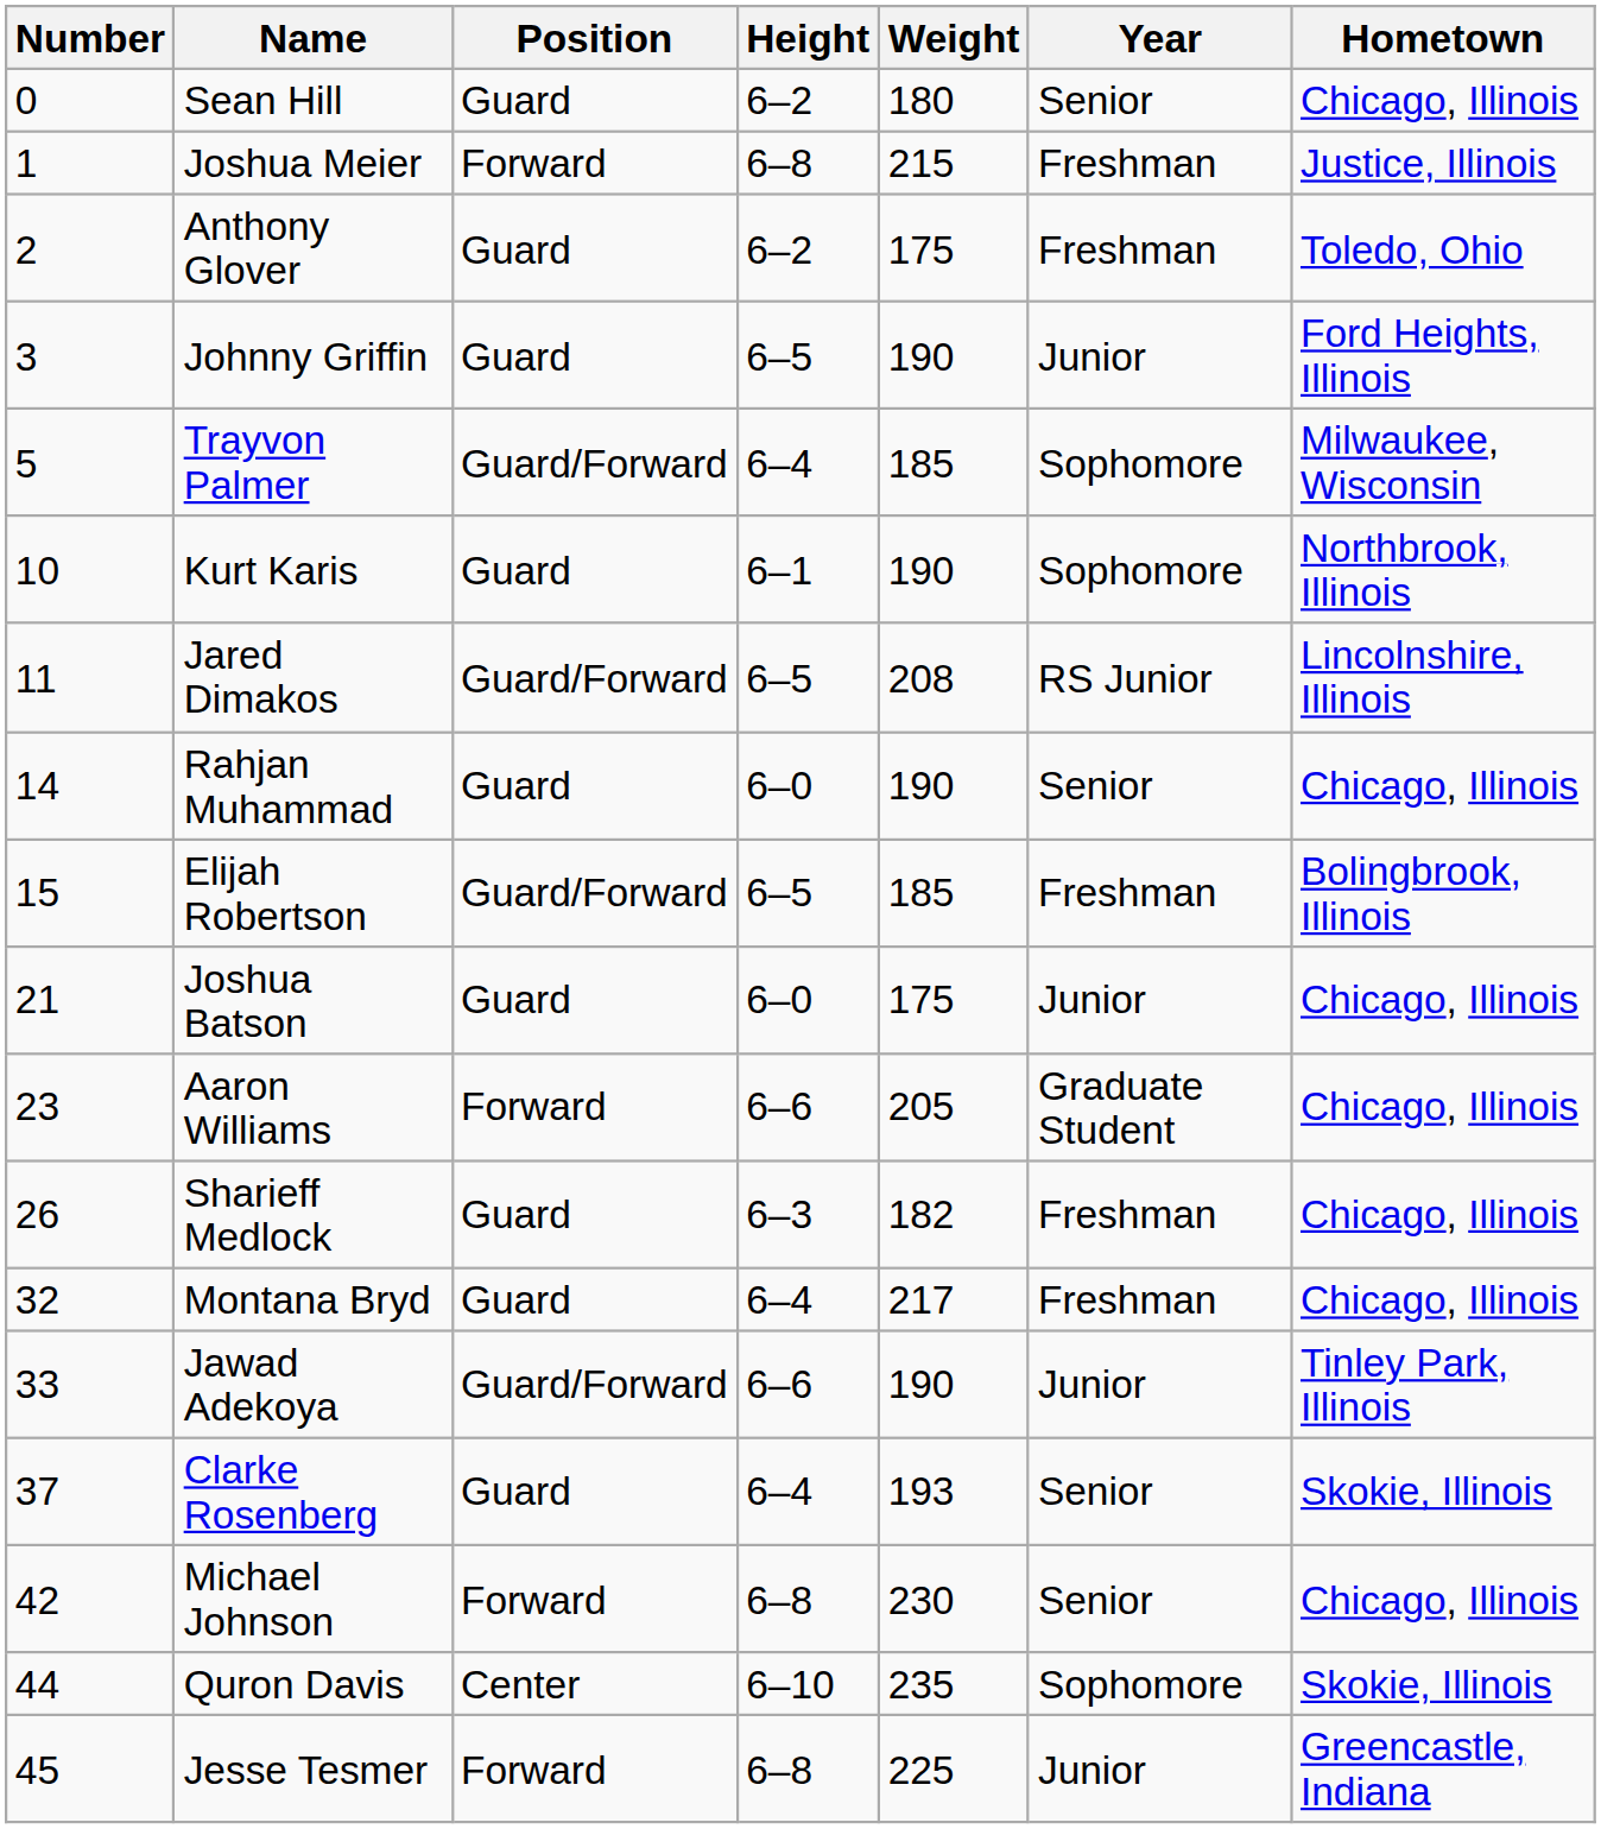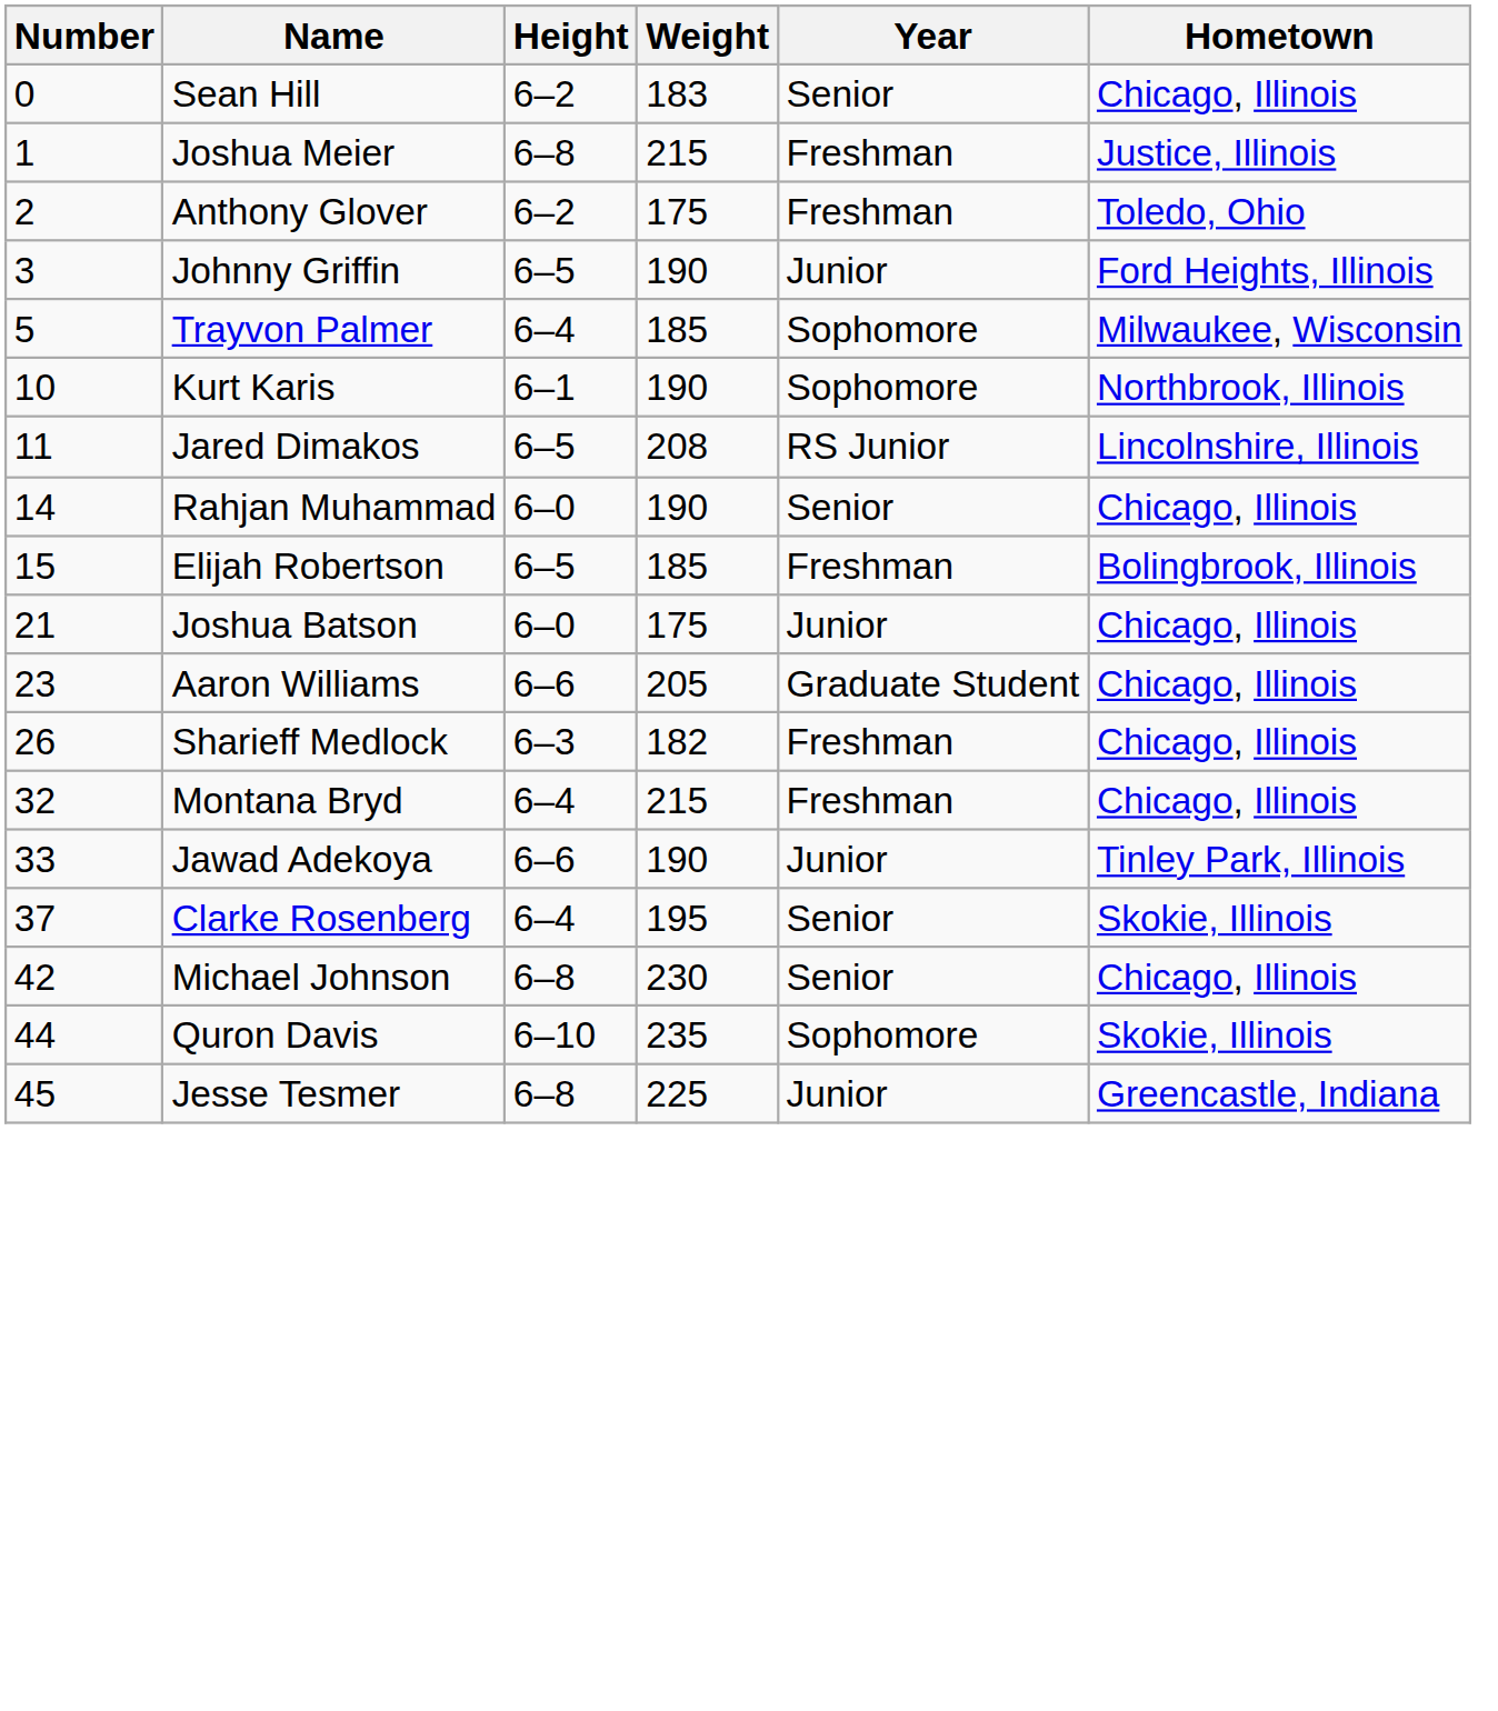- column: Position | Guard | Forward | Guard | Guard | Guard/Forward | Guard | Guard/Forward | Guard | Guard/Forward | Guard | Forward | Guard | Guard | Guard/Forward | Guard | Forward | Center | Forward
Sean Hill | Weight: 180 -> 183
Montana Bryd | Weight: 217 -> 215
Clarke Rosenberg | Weight: 193 -> 195
